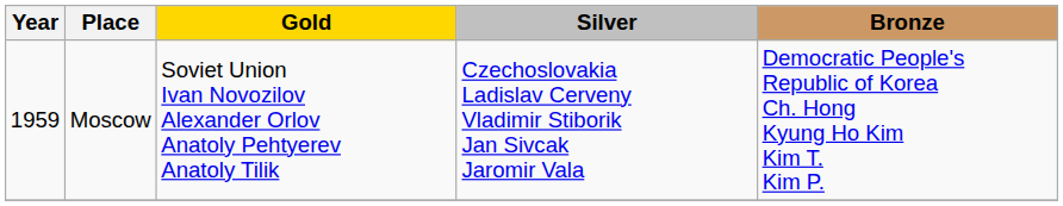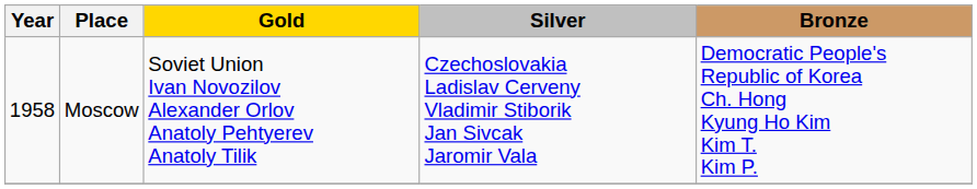Moscow | Year: 1959 -> 1958
